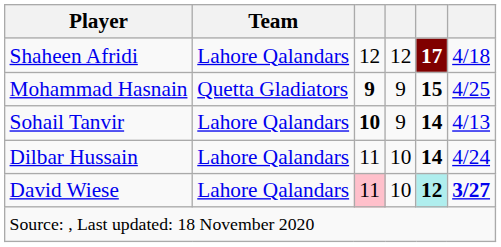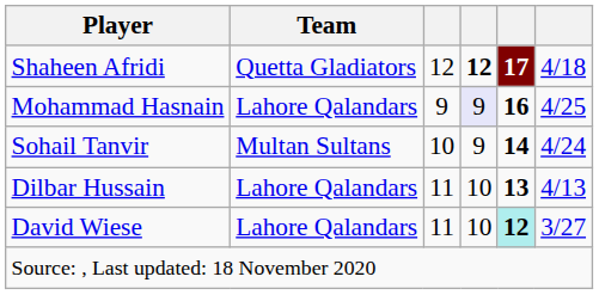Shaheen Afridi | Team: Lahore Qalandars -> Quetta Gladiators
Shaheen Afridi | column 4: normal -> bold
Mohammad Hasnain | Team: Quetta Gladiators -> Lahore Qalandars
Mohammad Hasnain | column 3: bold -> normal
Mohammad Hasnain | column 4: no background -> lavender background
Mohammad Hasnain | column 5: 15 -> 16
Sohail Tanvir | Team: Lahore Qalandars -> Multan Sultans
Sohail Tanvir | column 3: bold -> normal
Sohail Tanvir | column 6: 4/13 -> 4/24
Dilbar Hussain | column 5: 14 -> 13
Dilbar Hussain | column 6: 4/24 -> 4/13
David Wiese | column 3: pink background -> no background
David Wiese | column 6: bold -> normal
